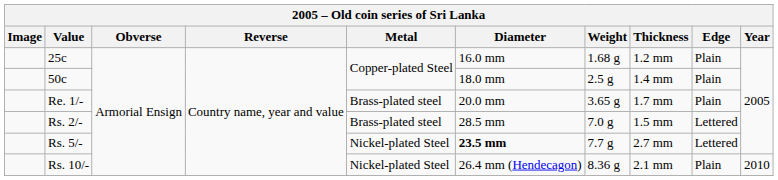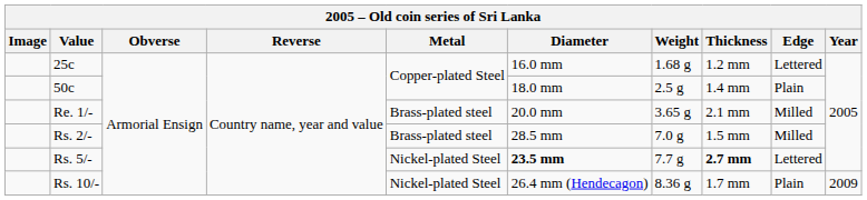25c | Edge: Plain -> Lettered
Re. 1/- | Thickness: 1.7 mm -> 2.1 mm
Re. 1/- | Edge: Plain -> Milled
Rs. 2/- | Edge: Lettered -> Milled
Rs. 5/- | Thickness: normal -> bold
Rs. 10/- | Thickness: 2.1 mm -> 1.7 mm
Rs. 10/- | Year: 2010 -> 2009
